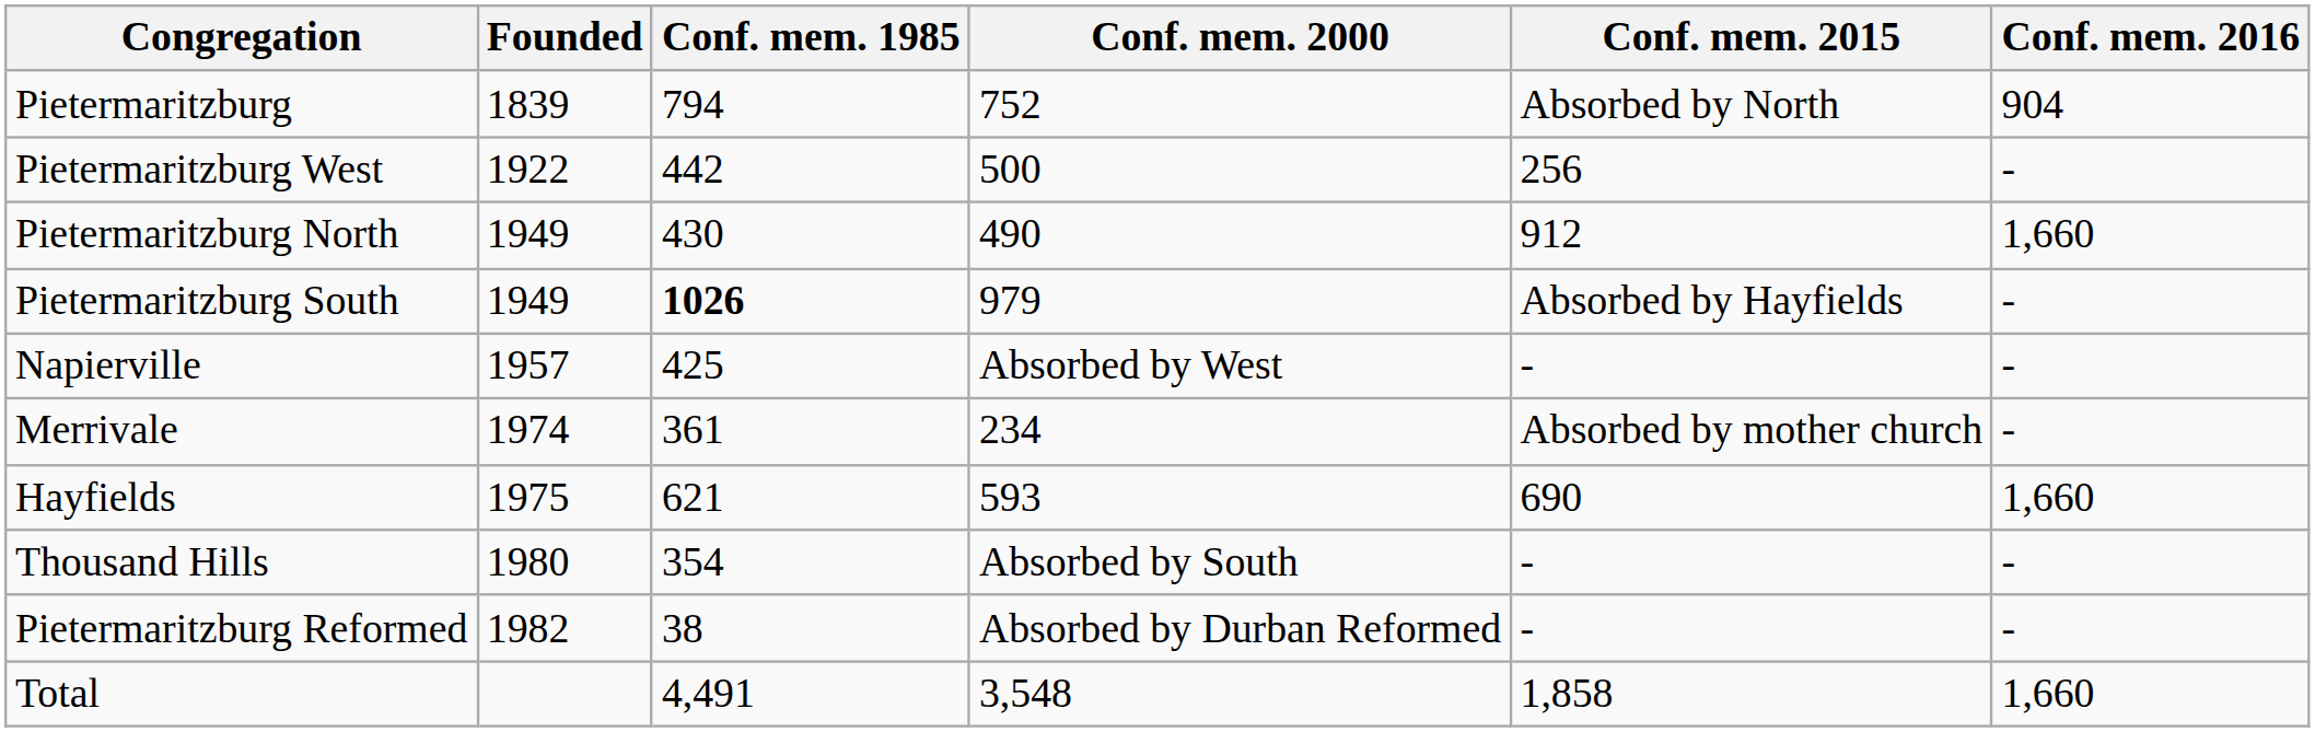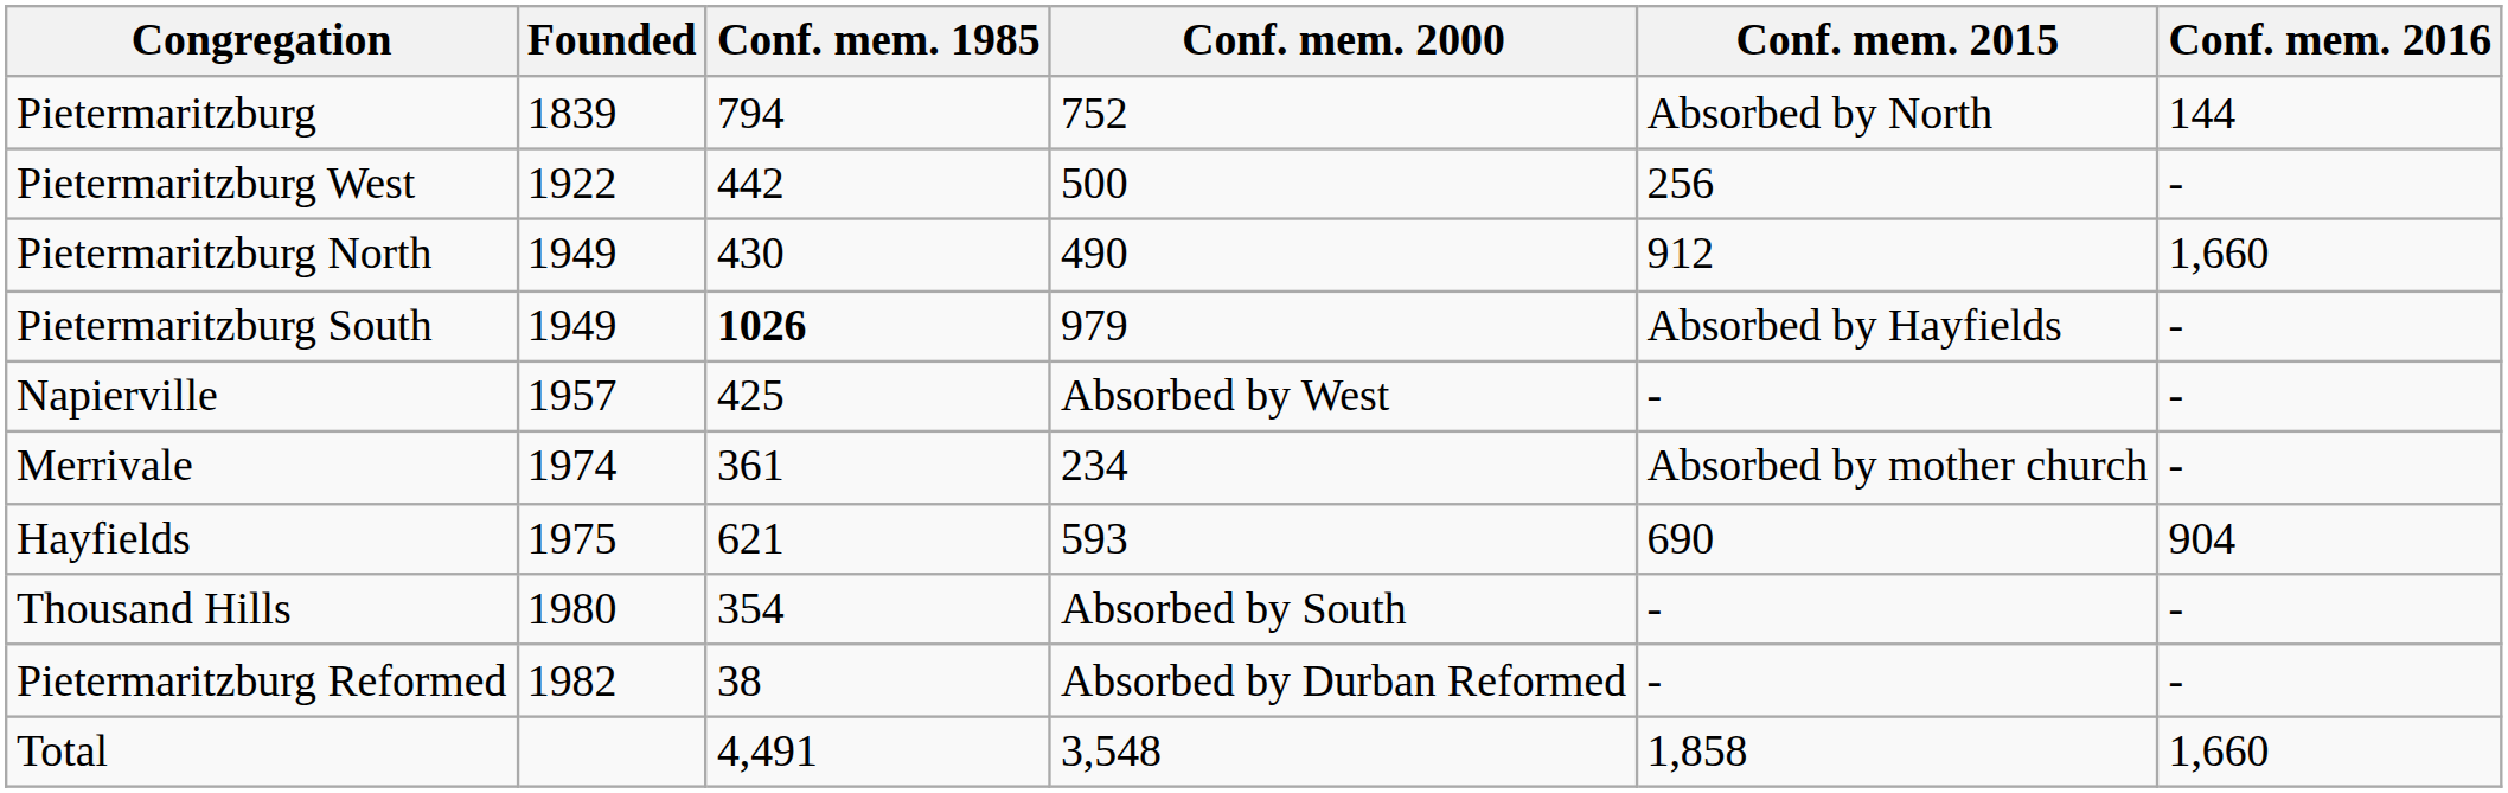Pietermaritzburg | Conf. mem. 2016: 904 -> 144
Hayfields | Conf. mem. 2016: 1,660 -> 904
